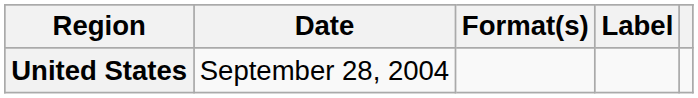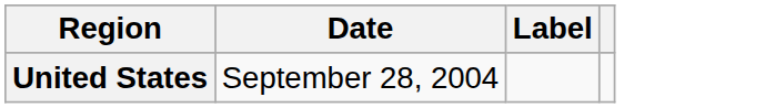- column: Format(s)
